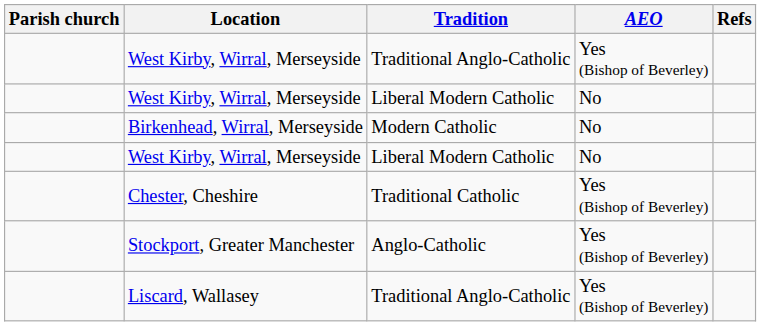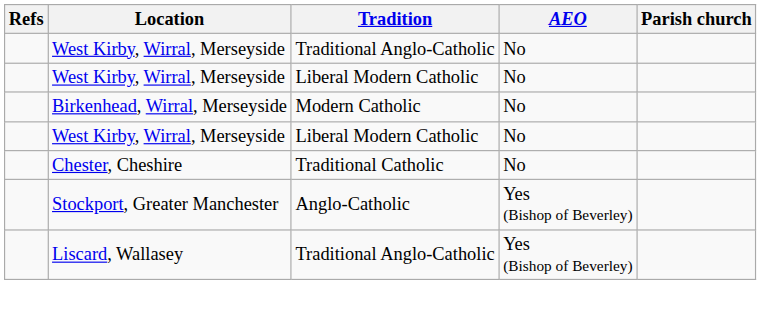columns swapped: Parish church <-> Refs
West Kirby, Wirral, Merseyside / Traditional Anglo-Catholic | AEO: Yes (Bishop of Beverley) -> No
Chester, Cheshire | AEO: Yes (Bishop of Beverley) -> No
